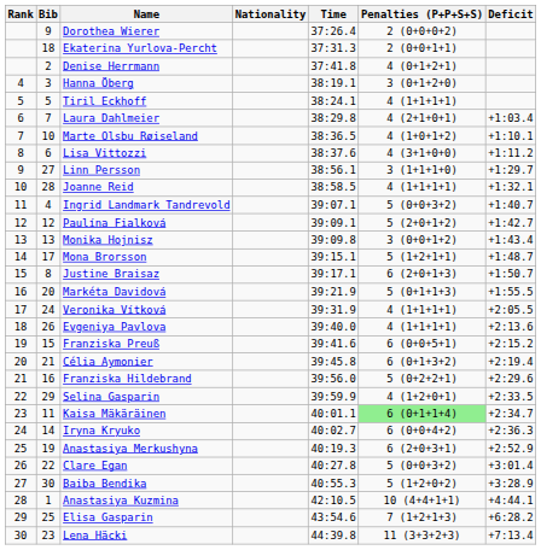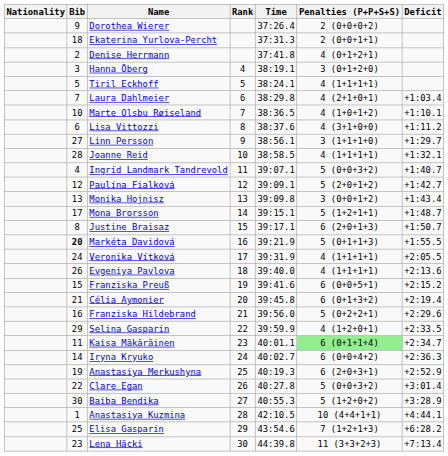columns swapped: Rank <-> Nationality
Markéta Davidová | Bib: normal -> bold
